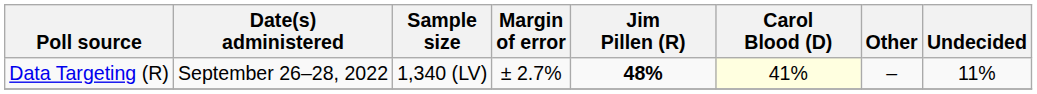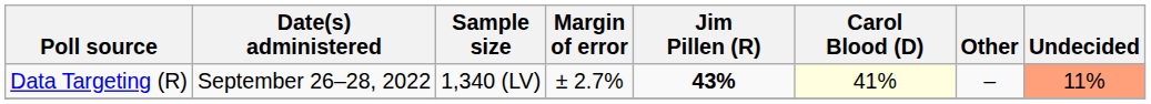Data Targeting (R) | Jim Pillen (R): 48% -> 43%
Data Targeting (R) | Undecided: no background -> lightsalmon background
